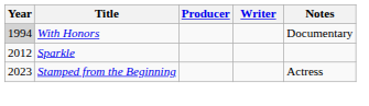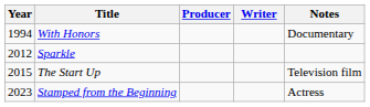With Honors | Year: lightgrey background -> no background
+ row: 2015 | The Start Up | Television film
